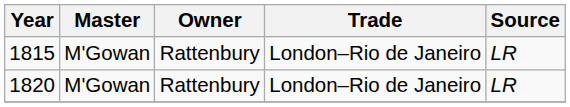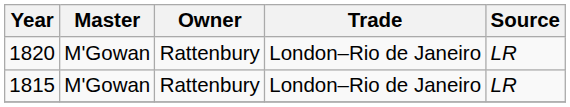rows swapped: 1815 <-> 1820
